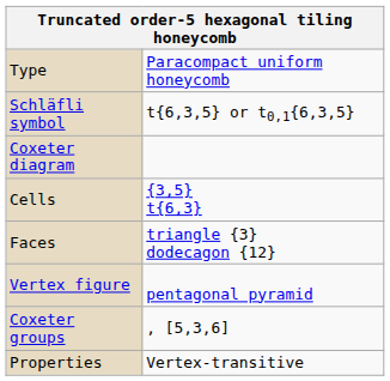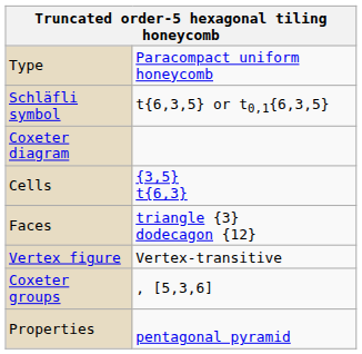Vertex figure | column 2: pentagonal pyramid -> Vertex-transitive
Properties | column 2: Vertex-transitive -> pentagonal pyramid
